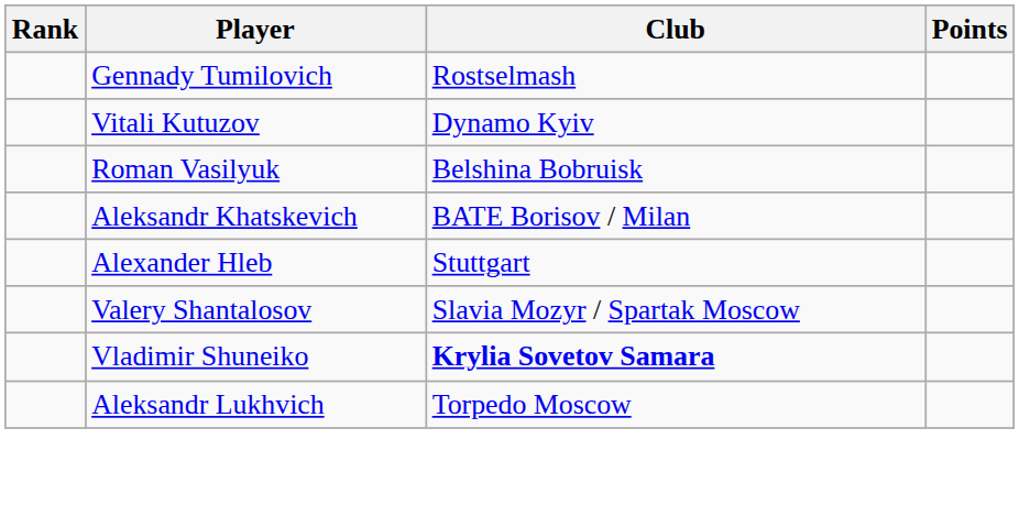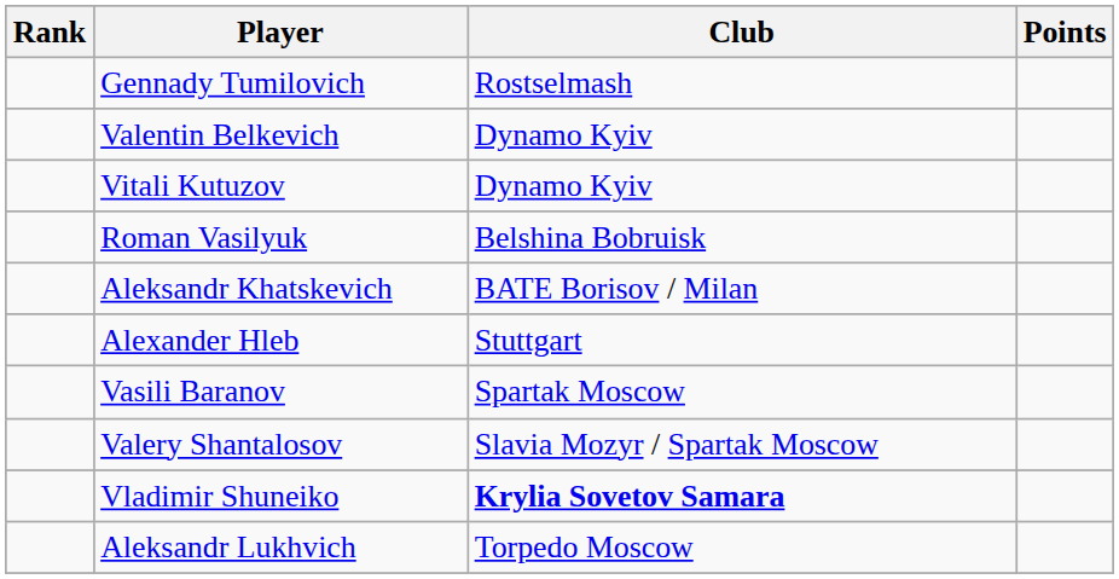+ row: Valentin Belkevich | Dynamo Kyiv
+ row: Vasili Baranov | Spartak Moscow
